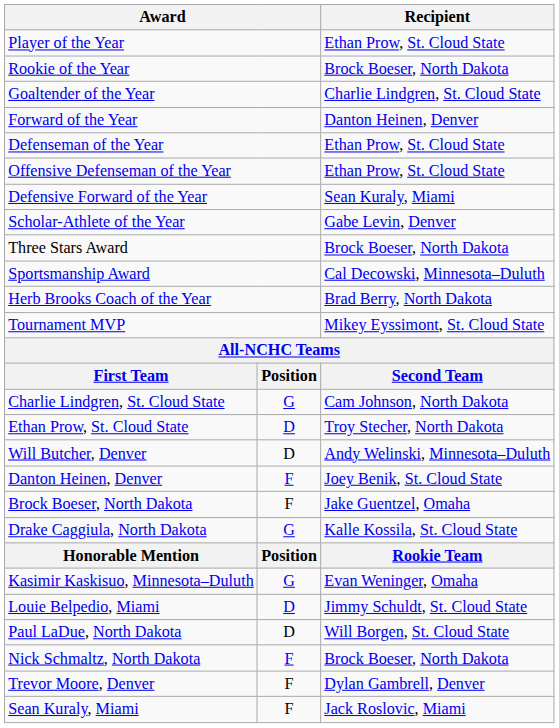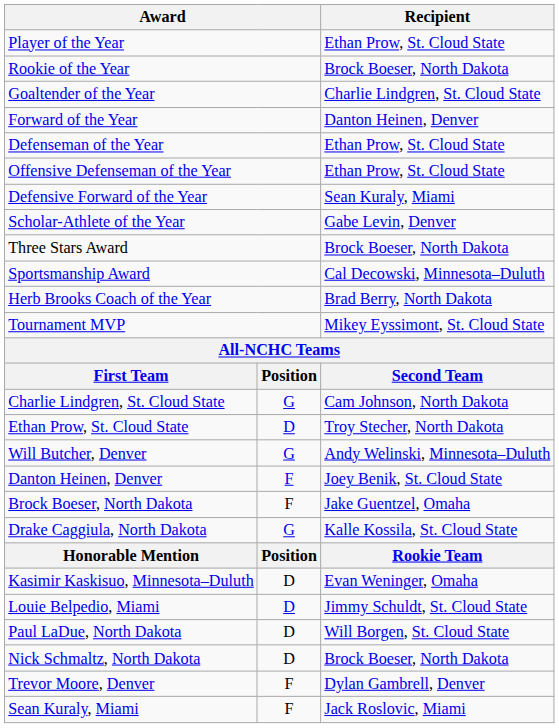Will Butcher, Denver | column 2: D -> G
Kasimir Kaskisuo, Minnesota–Duluth | column 2: G -> D
Nick Schmaltz, North Dakota | column 2: F -> D
